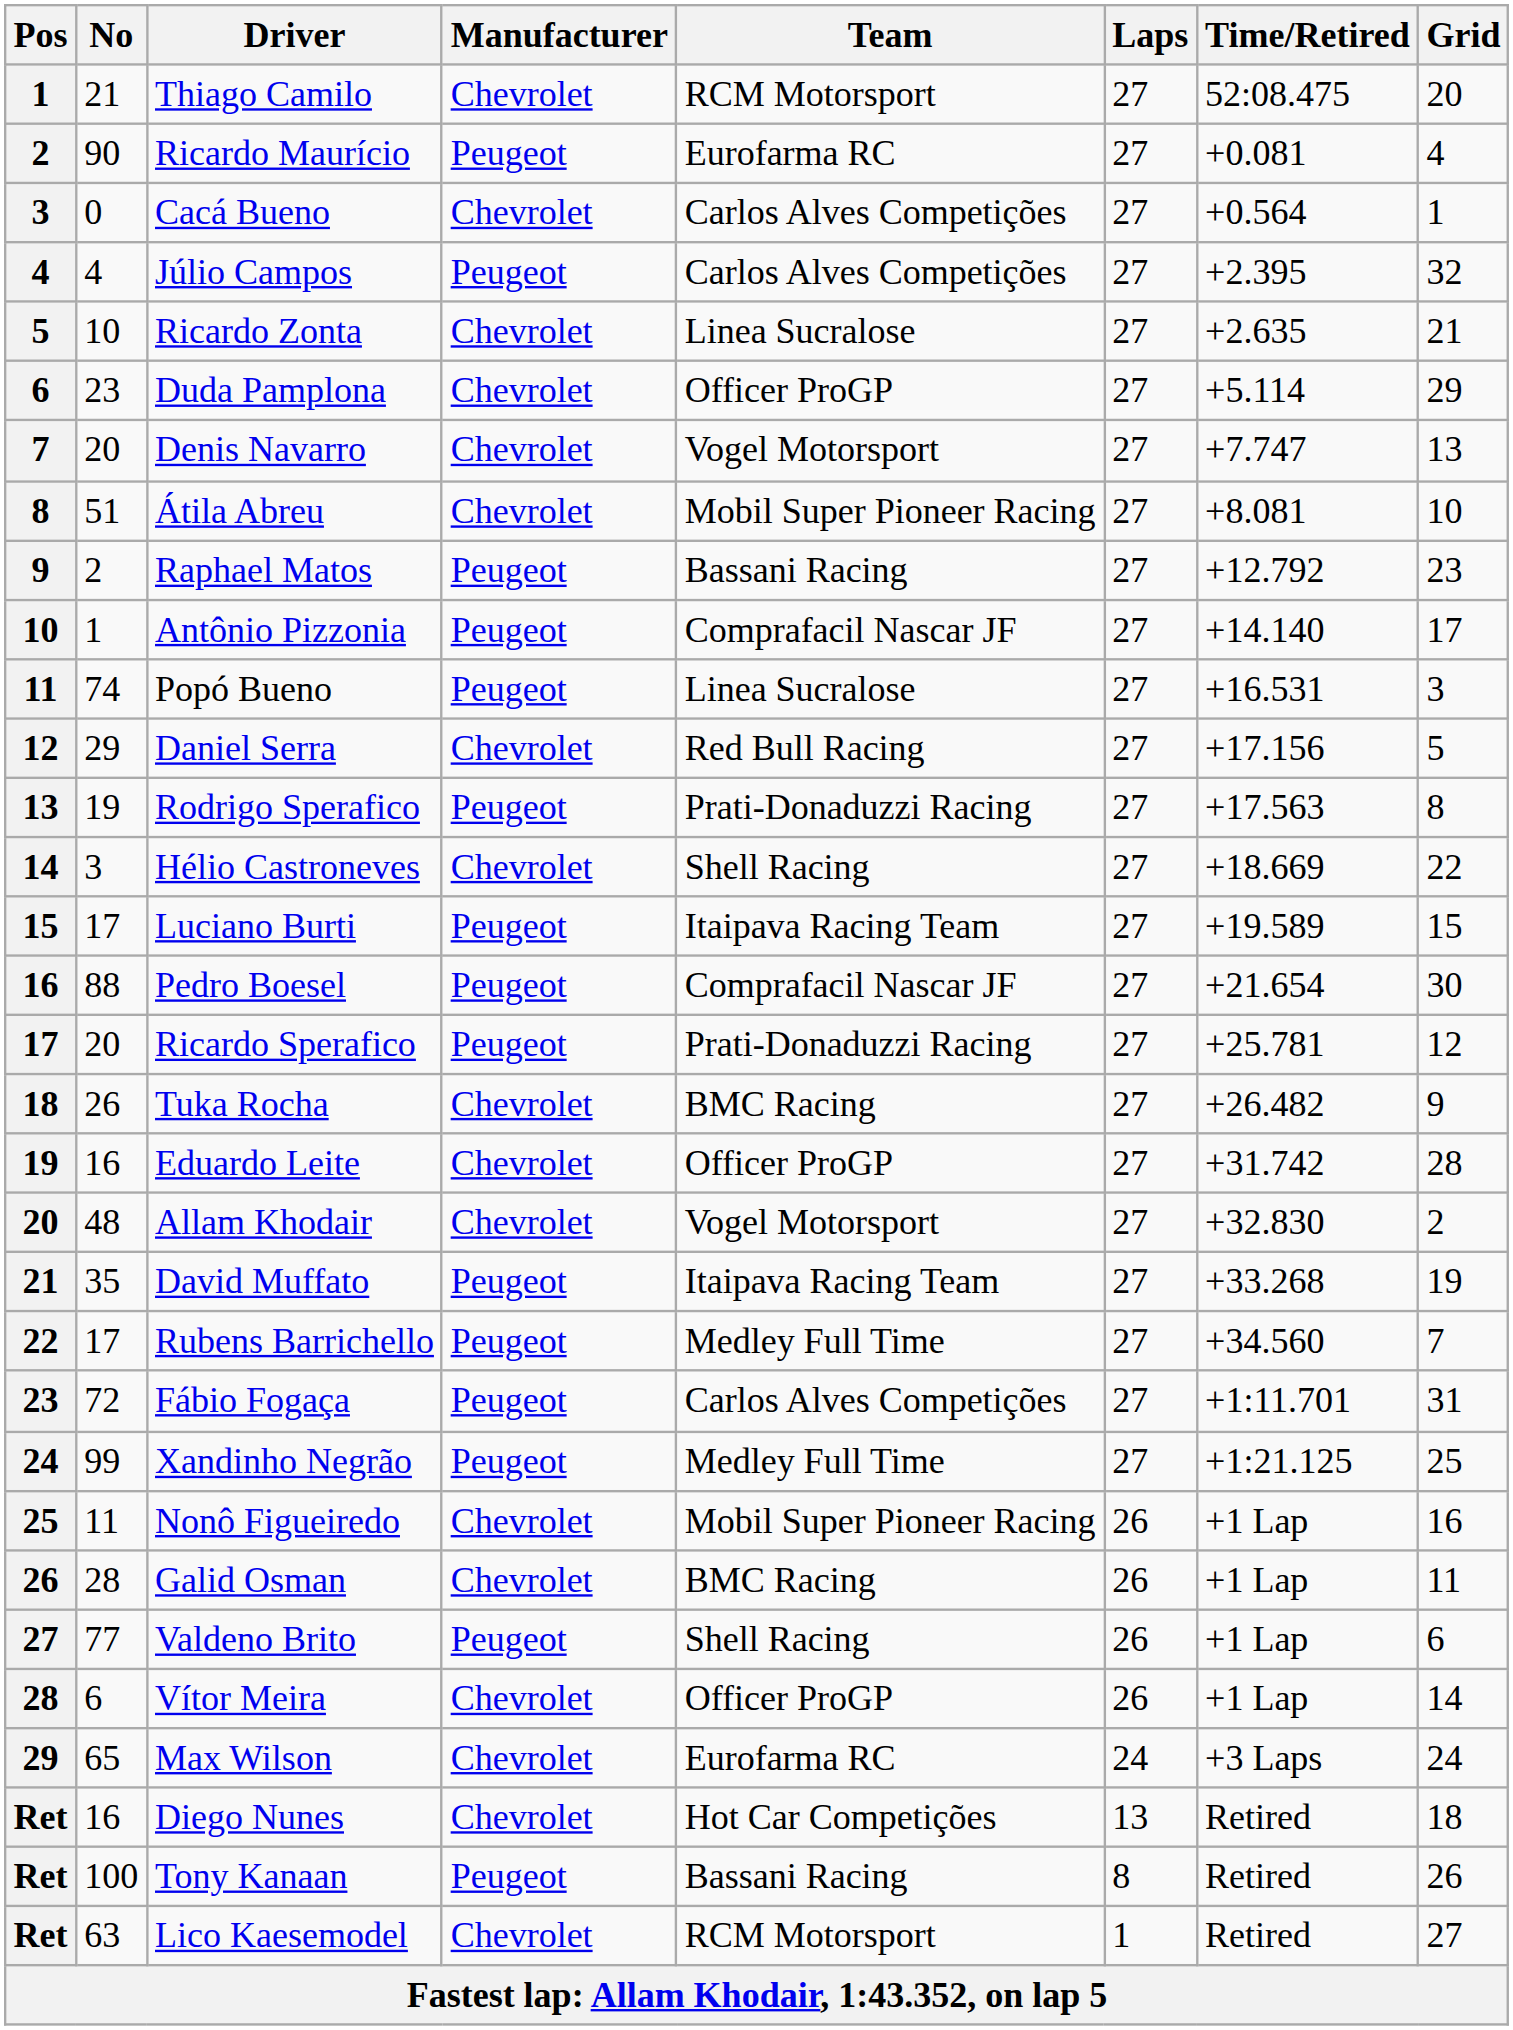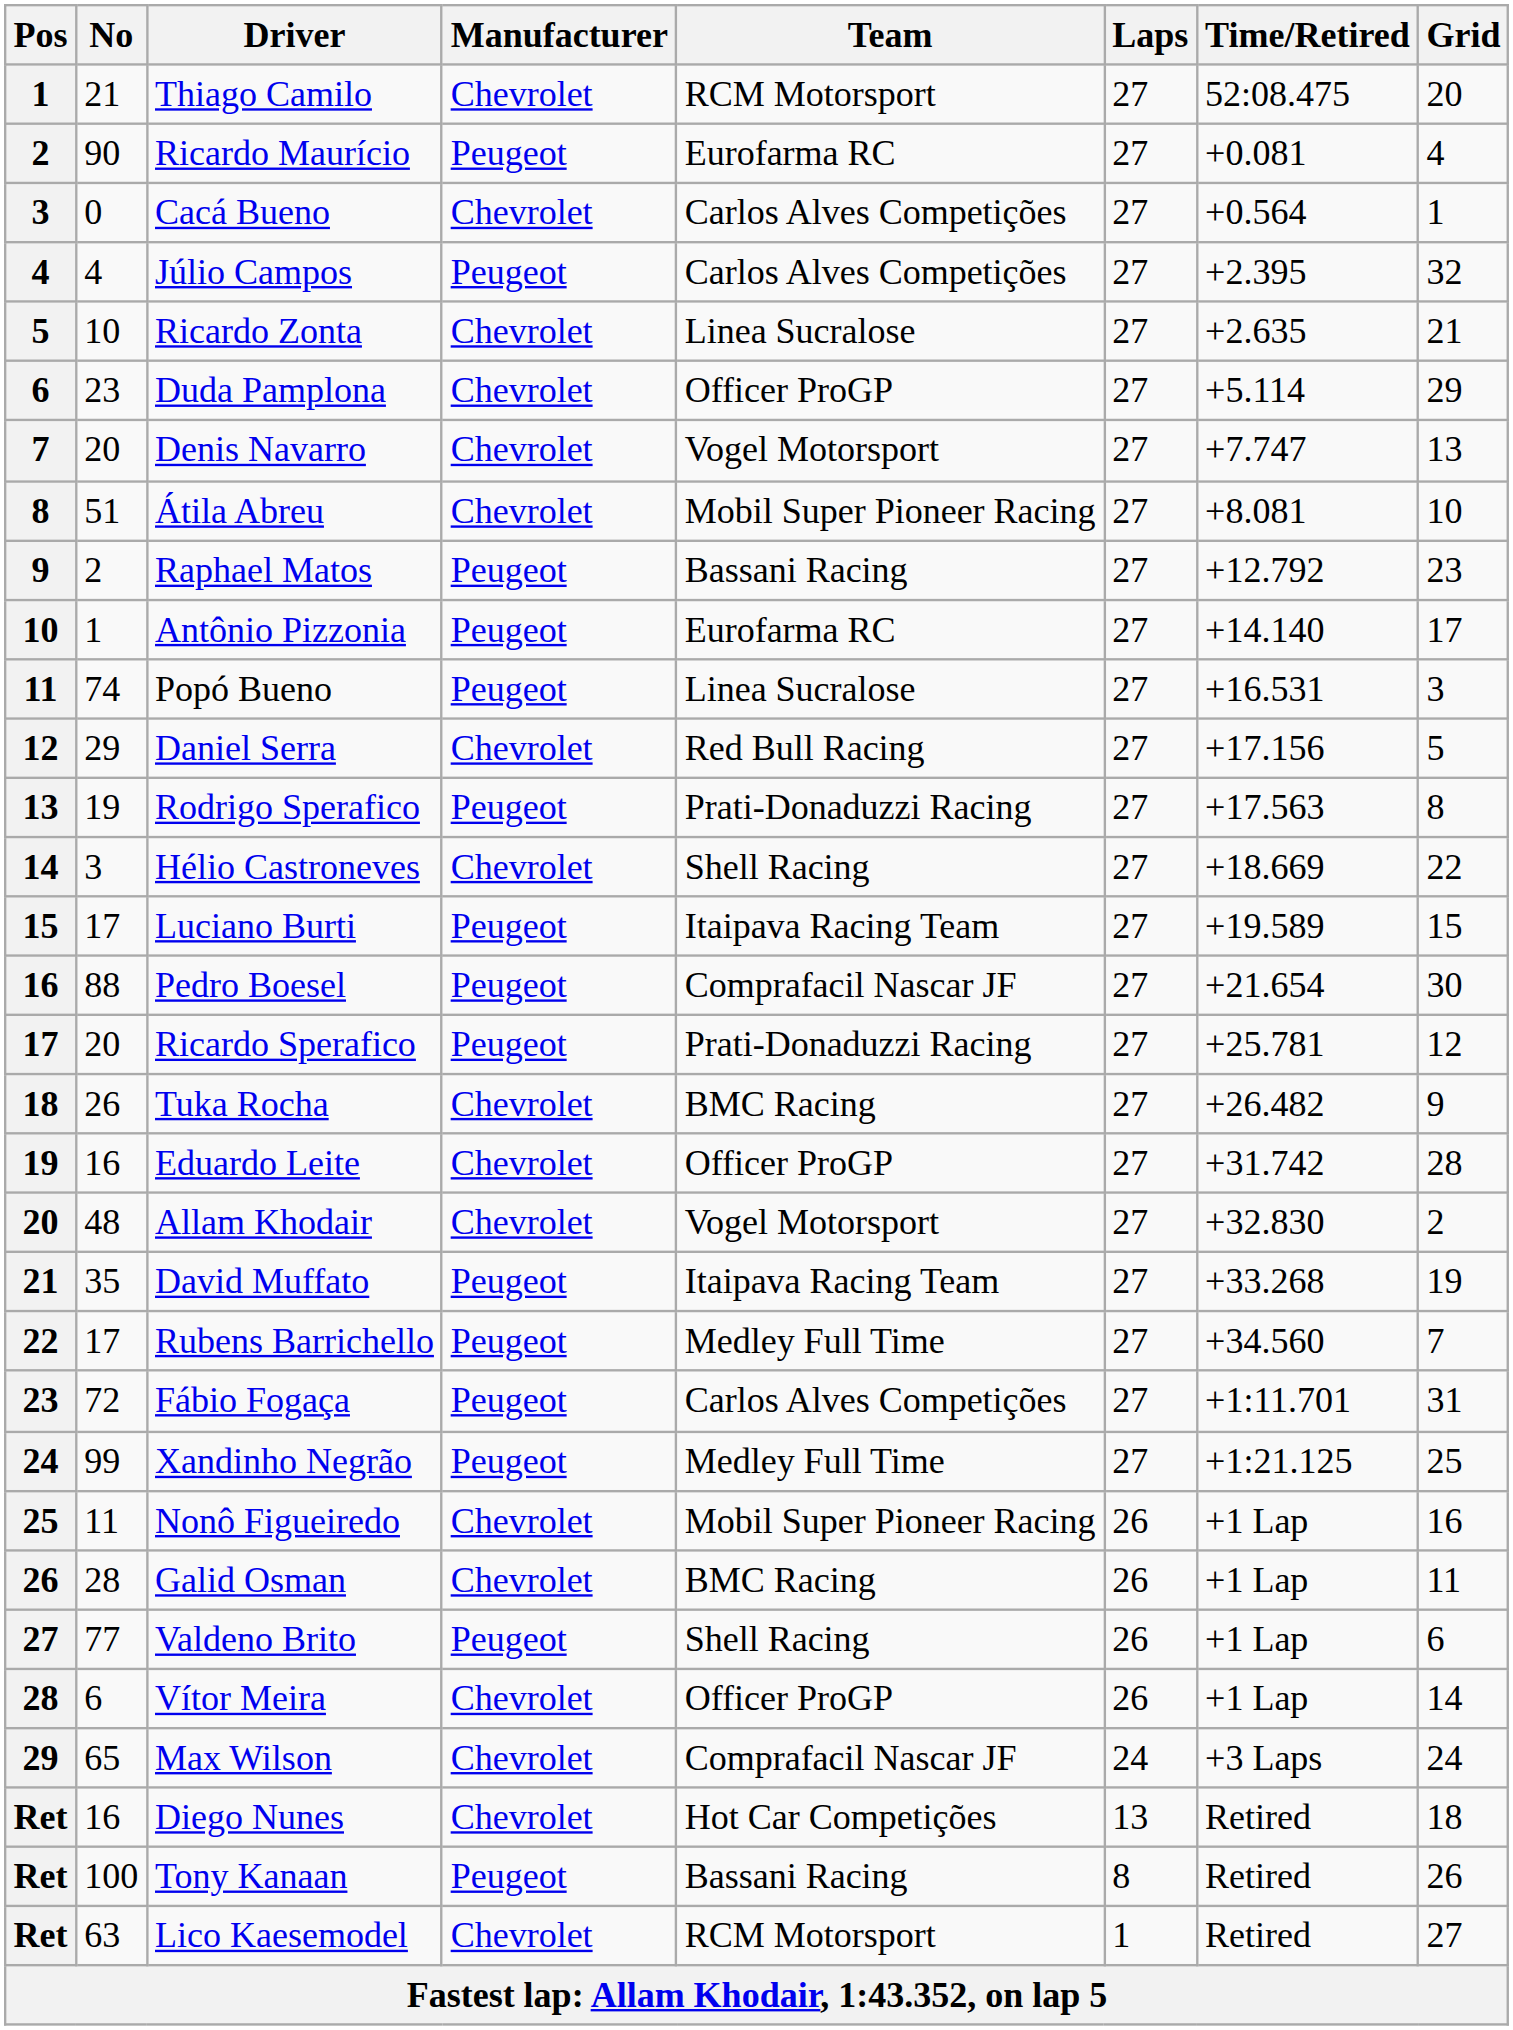Antônio Pizzonia | Team: Comprafacil Nascar JF -> Eurofarma RC
Max Wilson | Team: Eurofarma RC -> Comprafacil Nascar JF
